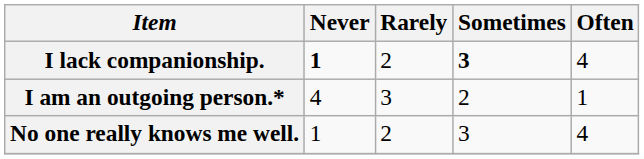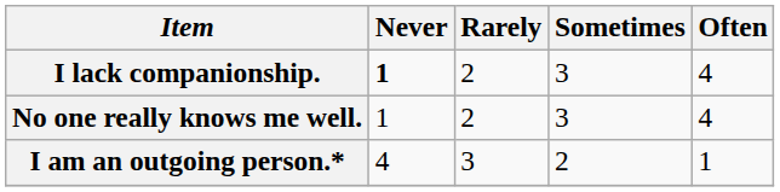I lack companionship. | Sometimes: bold -> normal
rows swapped: No one really knows me well. <-> I am an outgoing person.*
